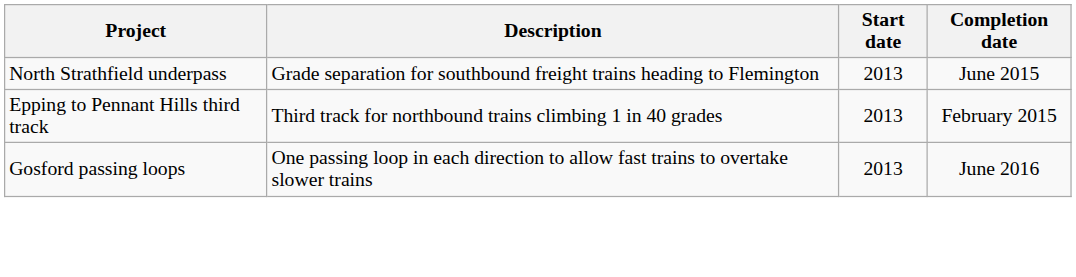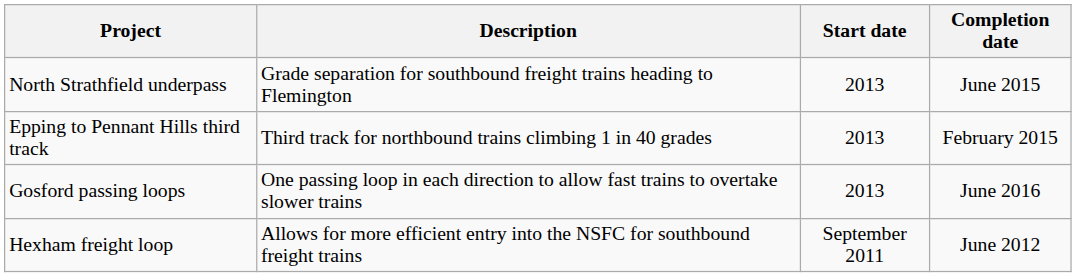+ row: Hexham freight loop | Allows for more efficient entry into the NSFC for southbound freight trains | September 2011 | June 2012
